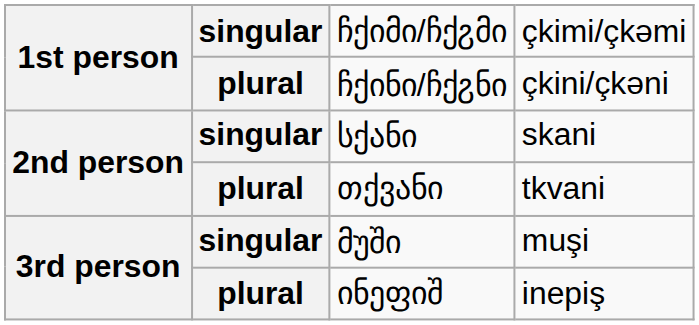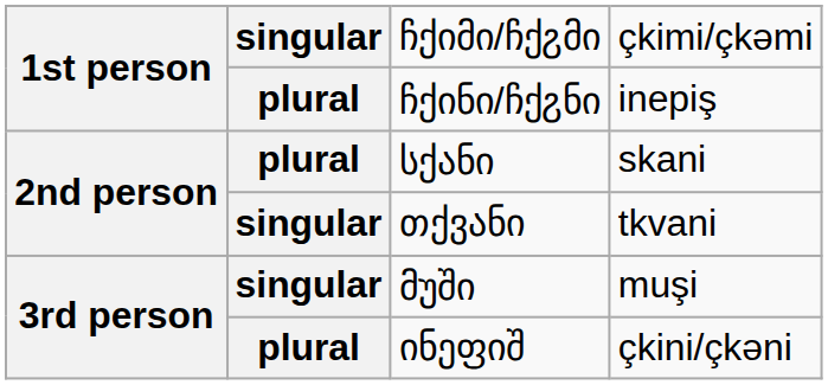ჩქინი/ჩქჷნი | column 4: çkini/çkəni -> inepiş
სქანი | column 2: singular -> plural
თქვანი | column 2: plural -> singular
ინეფიშ | column 4: inepiş -> çkini/çkəni
